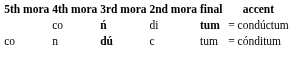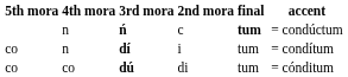ń | 4th mora: co -> n
ń | 2nd mora: di -> c
+ row: co | n | dí | i | tum | = condítum
dú | 4th mora: n -> co
dú | 2nd mora: c -> di
